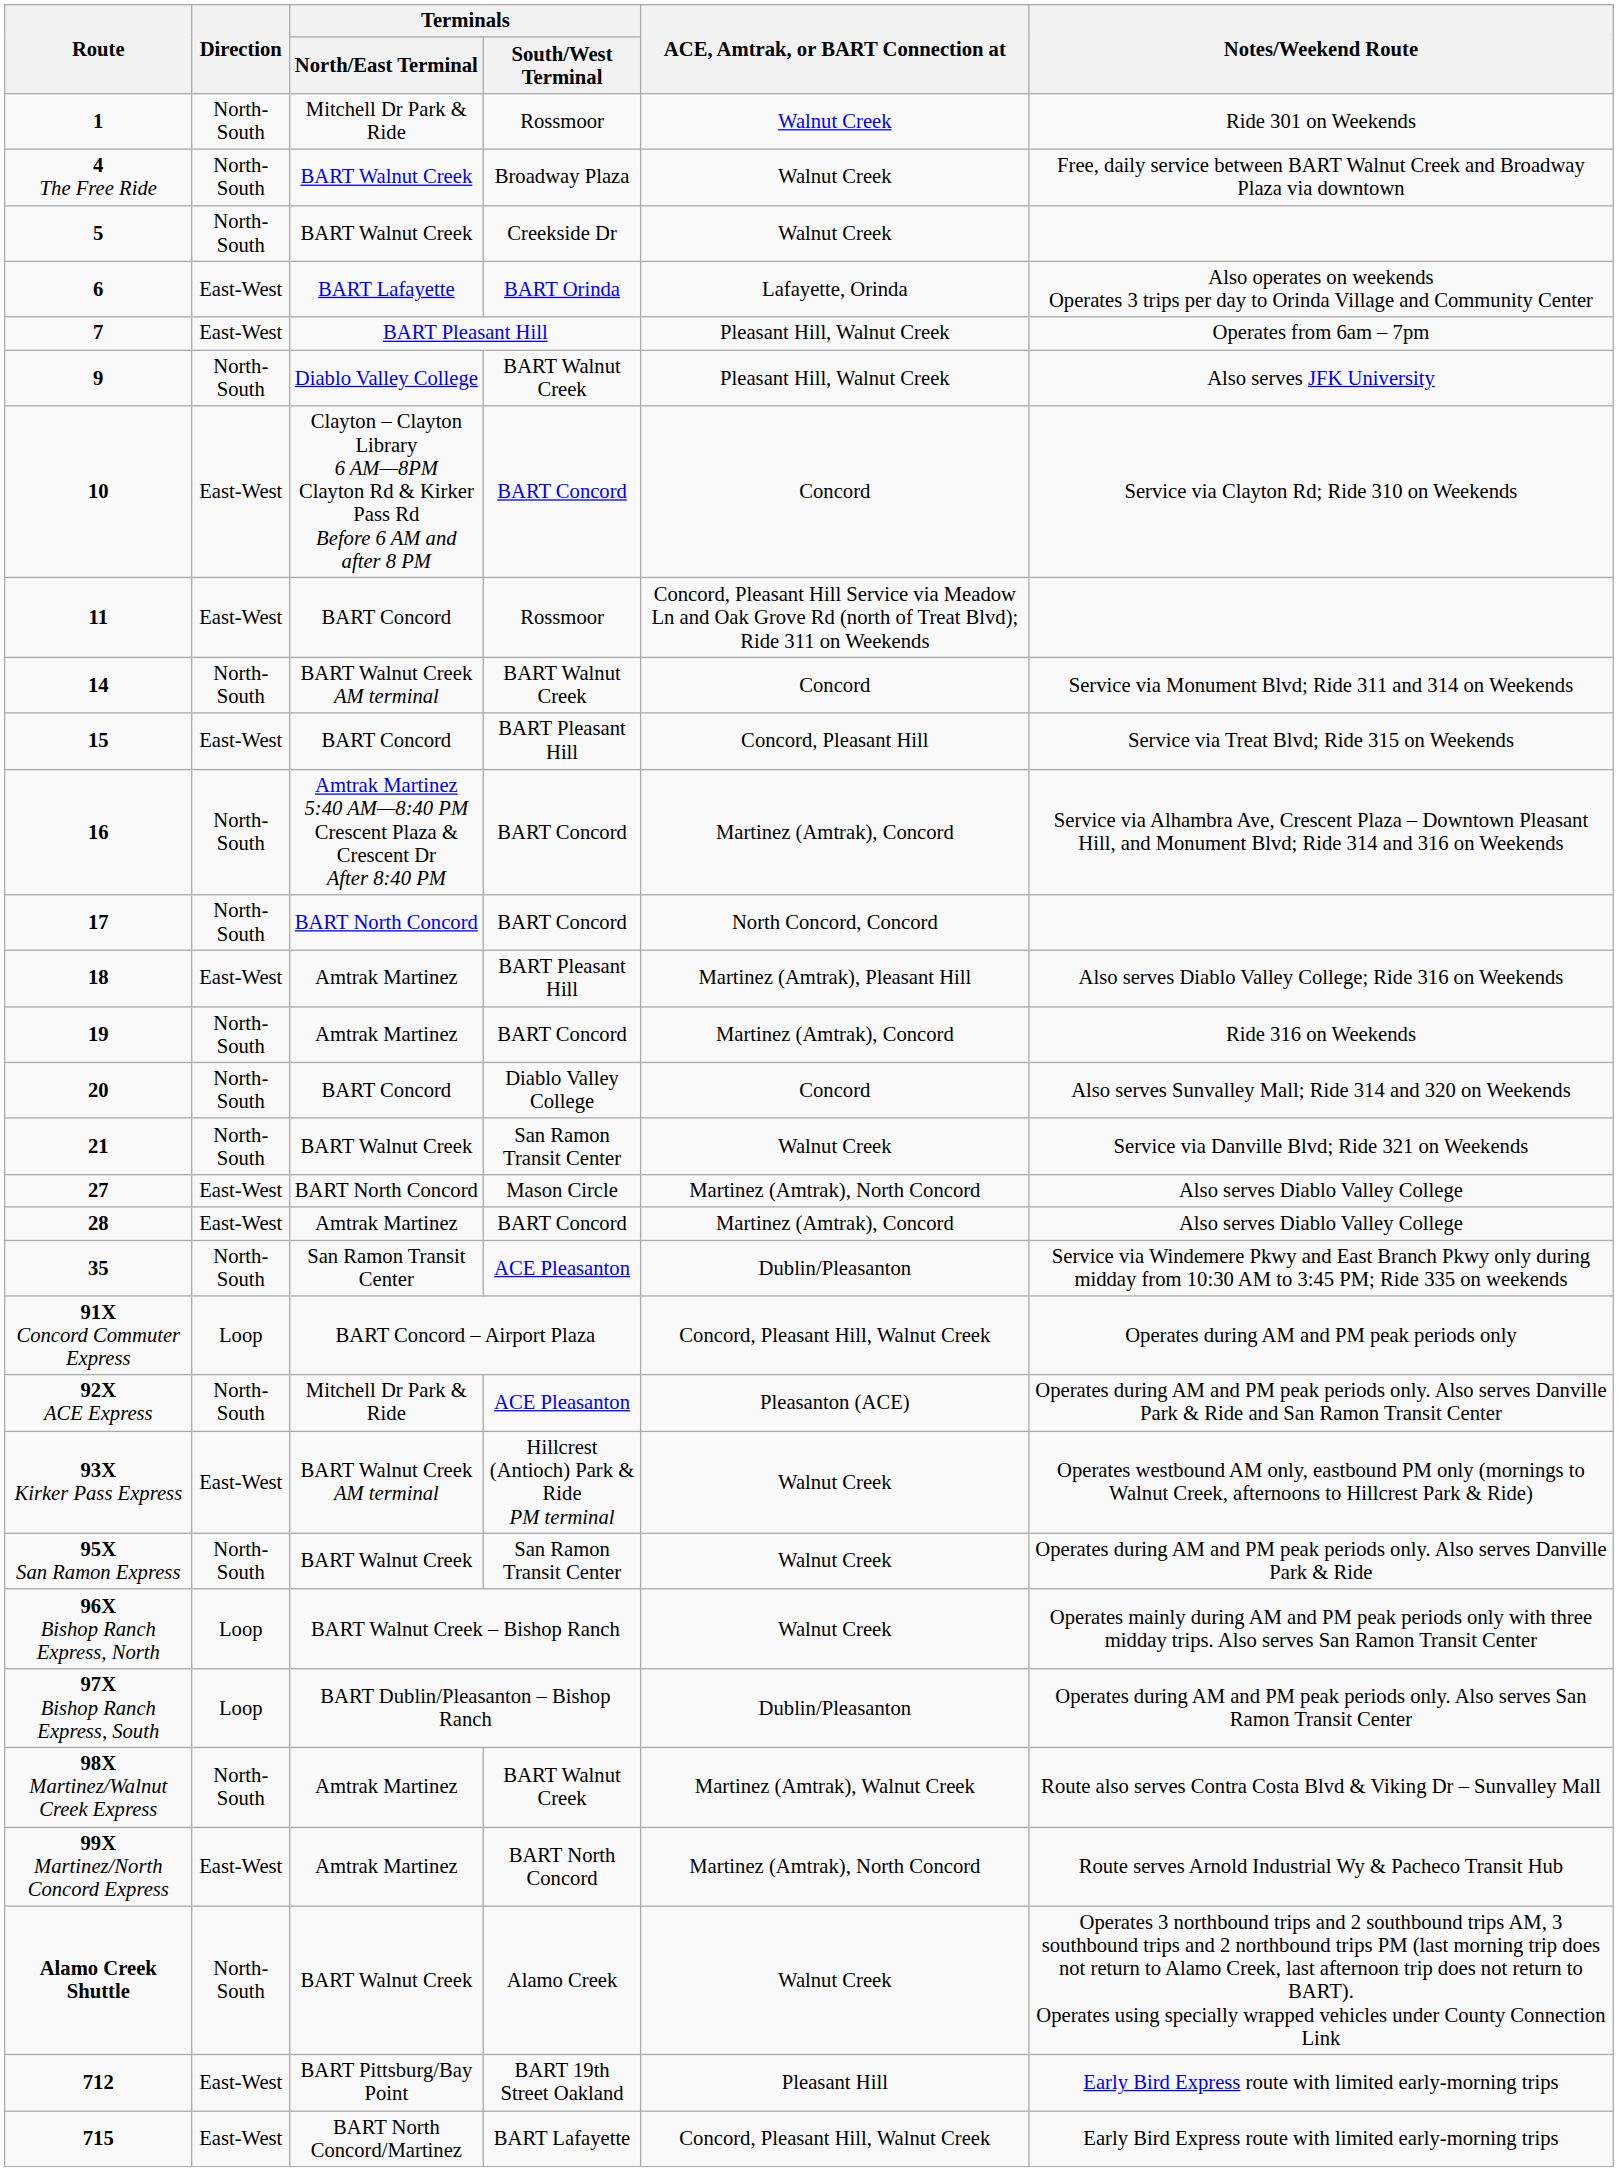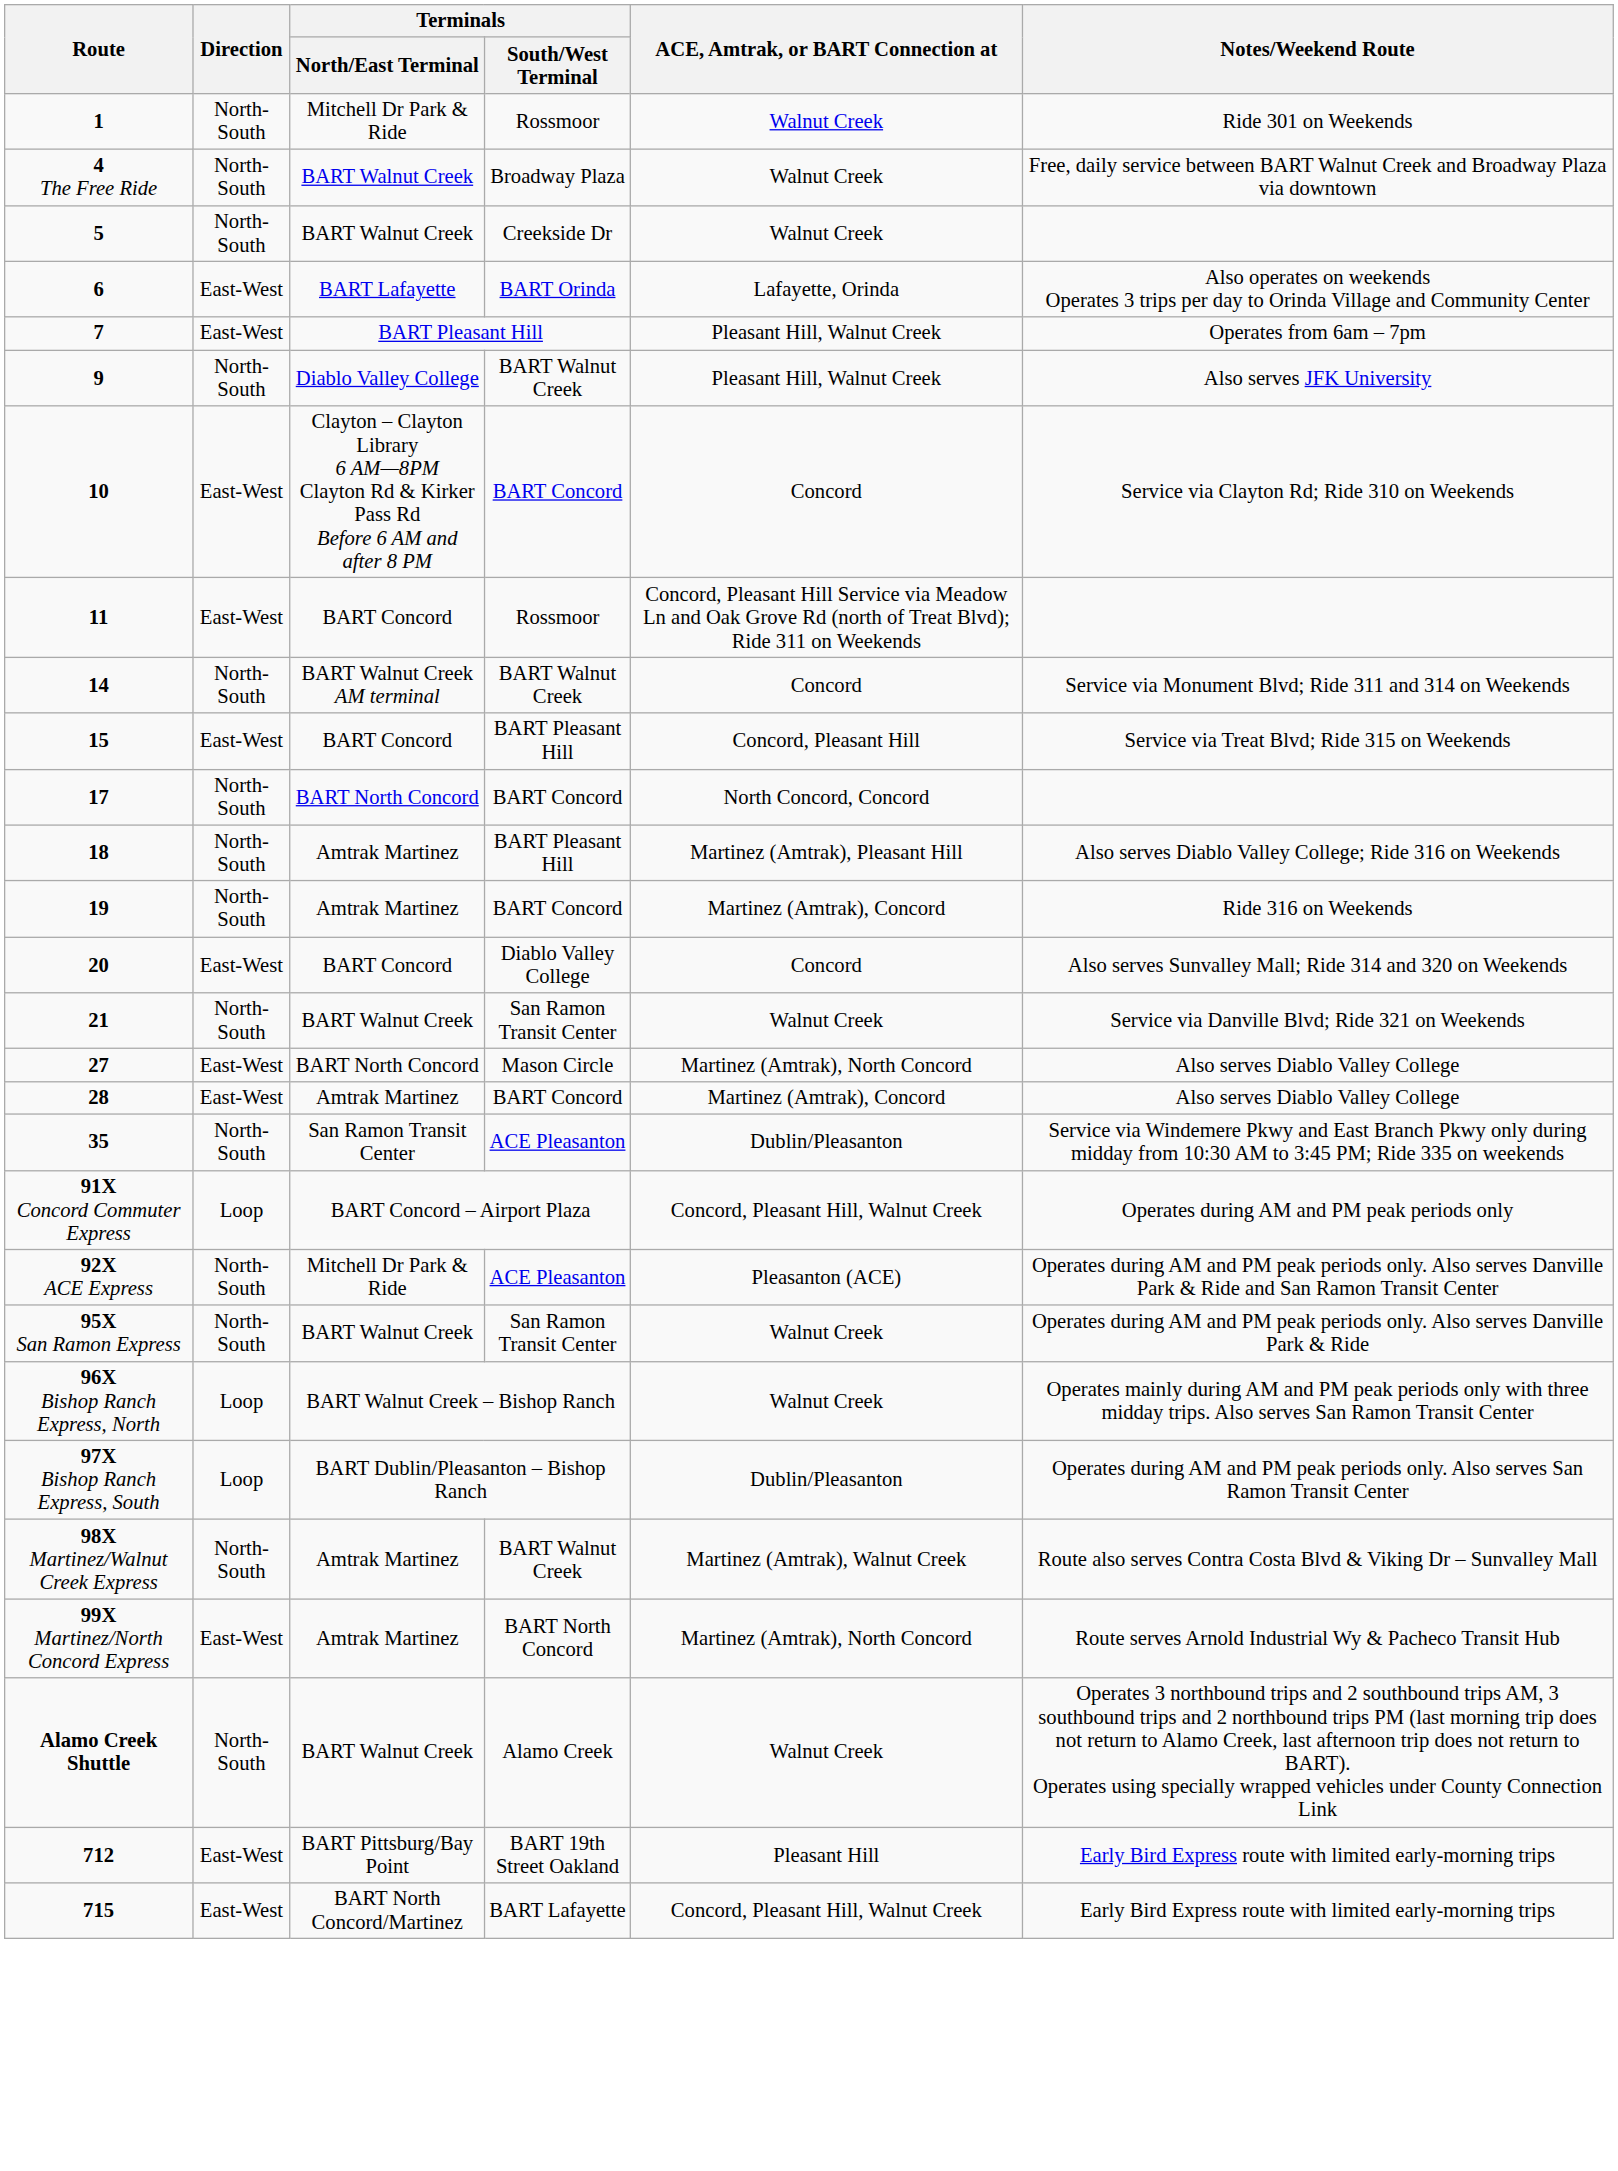- row: 16 | North-South | Amtrak Martinez 5:40 AM—8:40 PM Crescent Plaza & Crescent Dr After 8:40 PM | BART Concord | Martinez (Amtrak), Concord | Service via Alhambra Ave, Crescent Plaza – Downtown Pleasant Hill, and Monument Blvd; Ride 314 and 316 on Weekends
18 | Direction: East-West -> North-South
20 | Direction: North-South -> East-West
- row: 93X Kirker Pass Express | East-West | BART Walnut Creek AM terminal | Hillcrest (Antioch) Park & Ride PM terminal | Walnut Creek | Operates westbound AM only, eastbound PM only (mornings to Walnut Creek, afternoons to Hillcrest Park & Ride)
